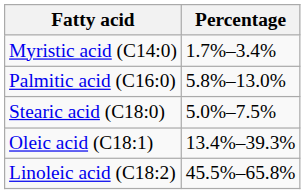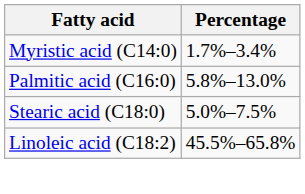- row: Oleic acid (C18:1) | 13.4%–39.3%
